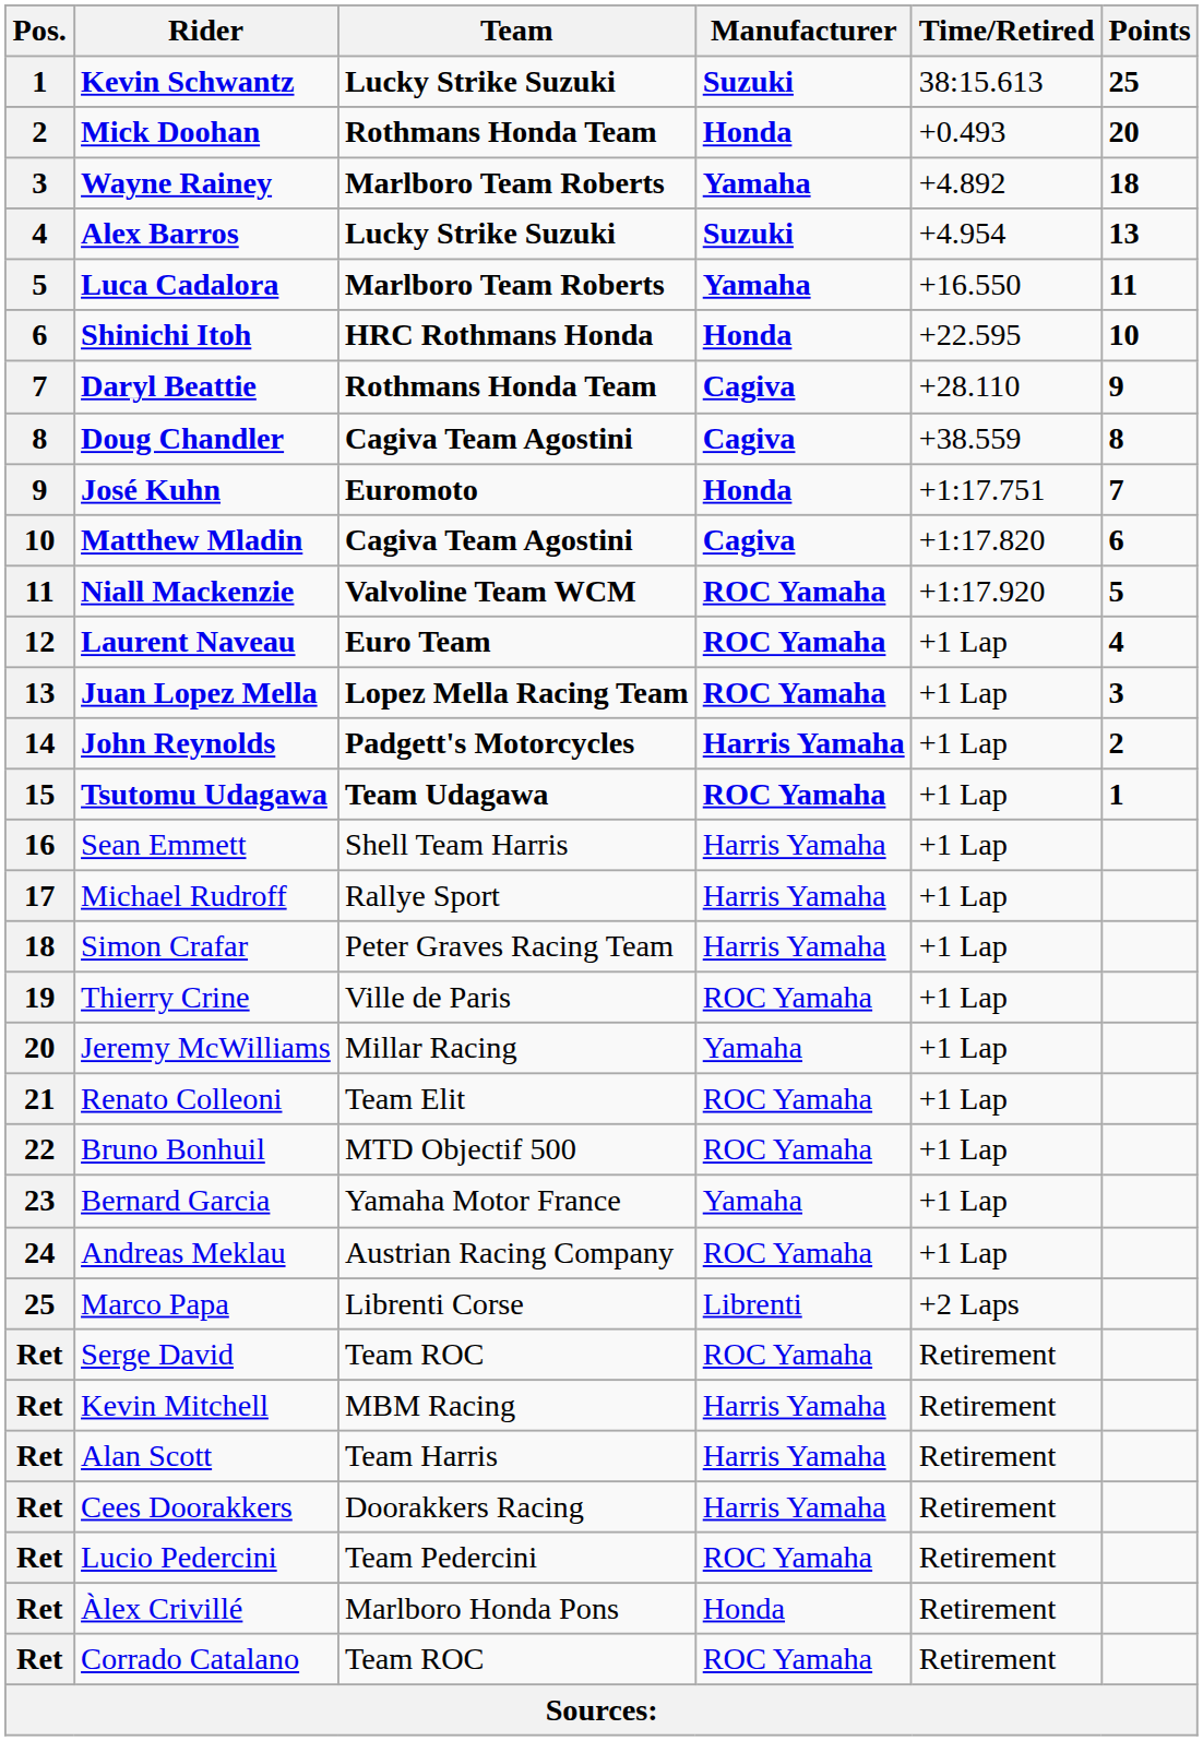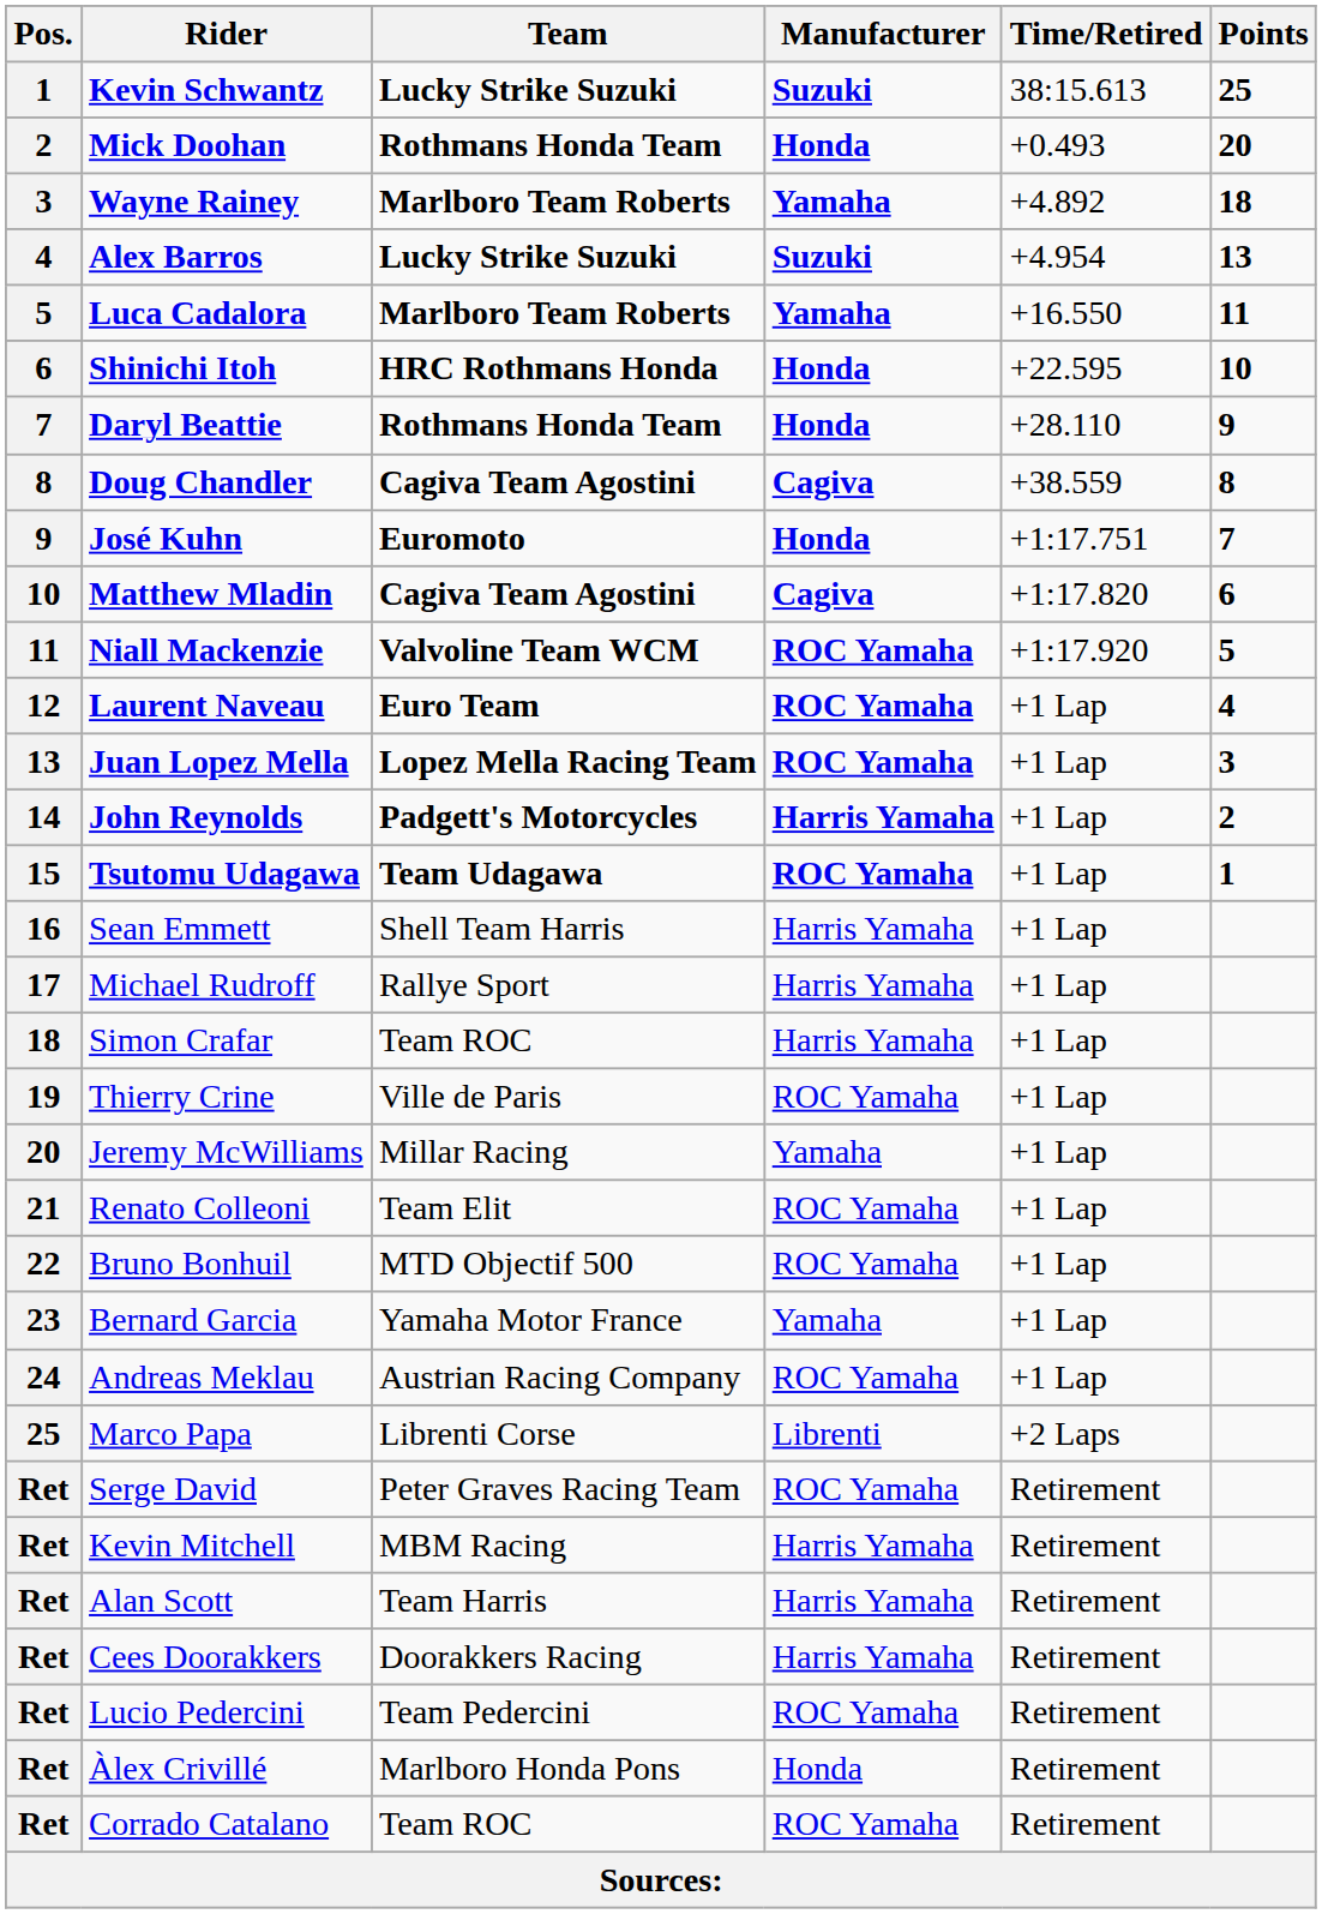Daryl Beattie | Manufacturer: Cagiva -> Honda
Simon Crafar | Team: Peter Graves Racing Team -> Team ROC
Serge David | Team: Team ROC -> Peter Graves Racing Team
